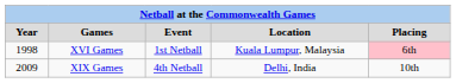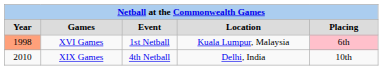XVI Games | Year: no background -> lightsalmon background
XIX Games | Year: 2009 -> 2010
